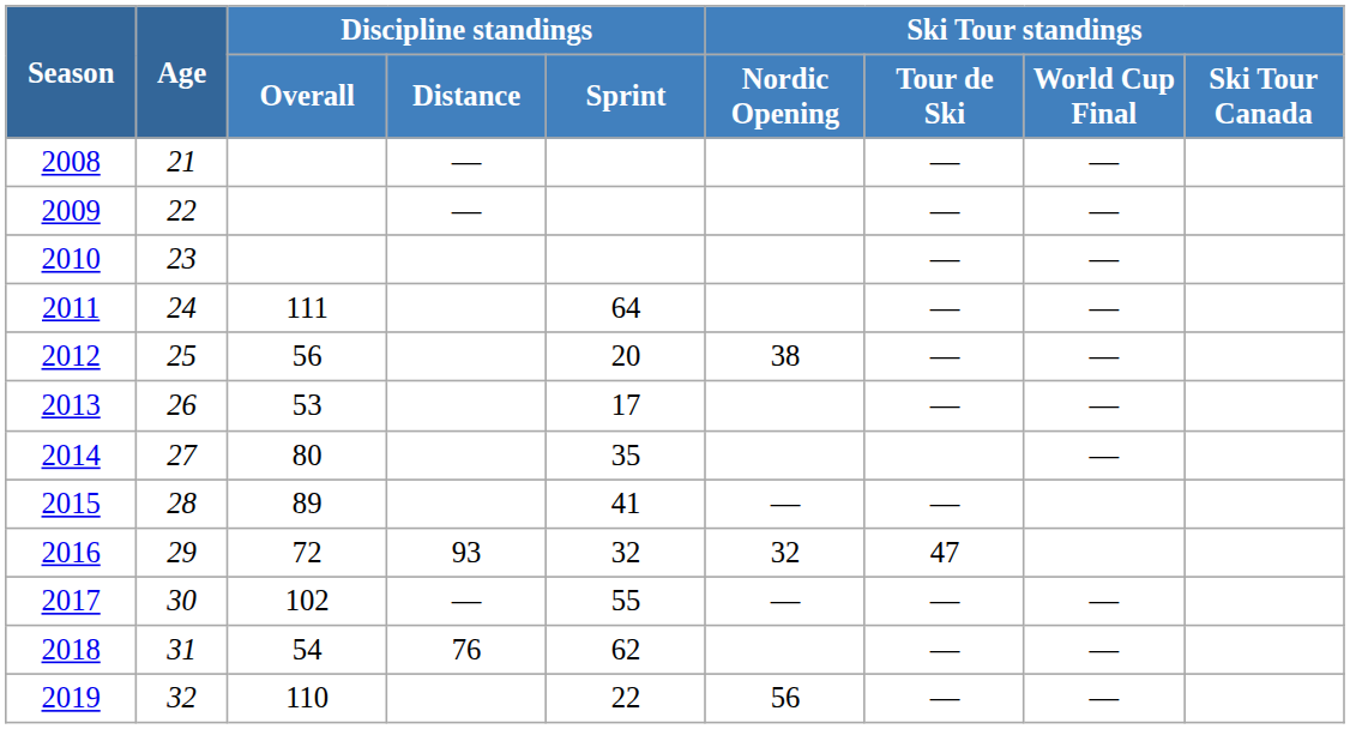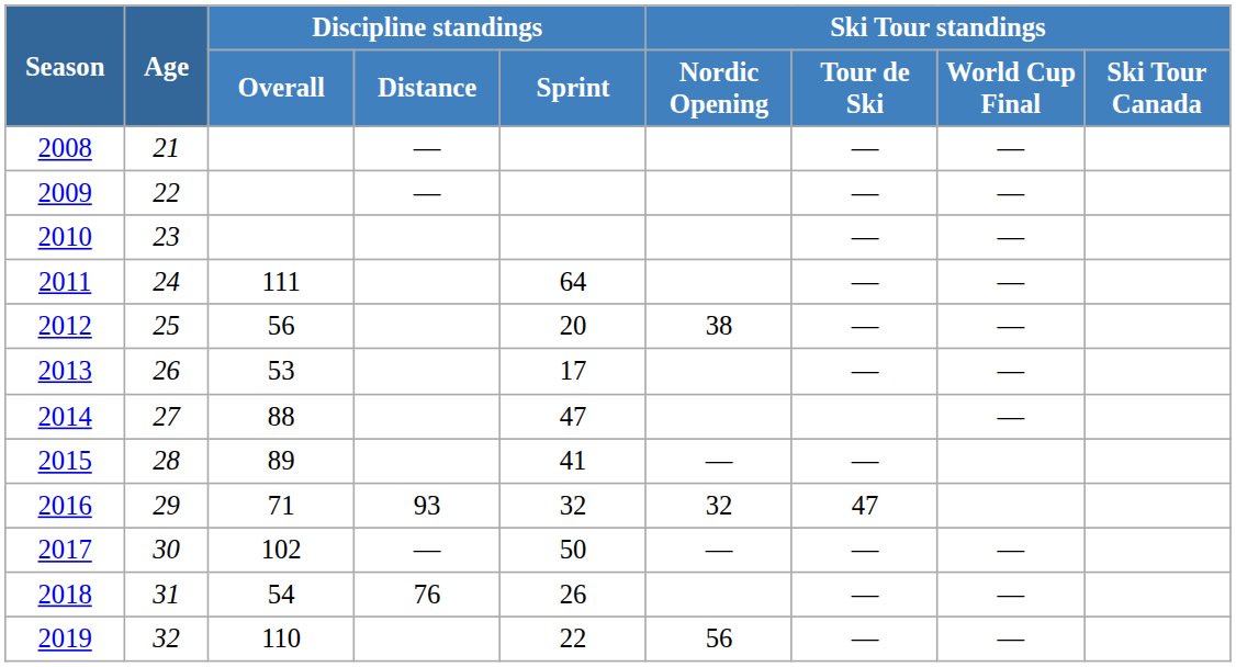2014 | Discipline standings / Overall: 80 -> 88
2014 | Discipline standings / Sprint: 35 -> 47
2016 | Discipline standings / Overall: 72 -> 71
2017 | Discipline standings / Sprint: 55 -> 50
2018 | Discipline standings / Sprint: 62 -> 26
